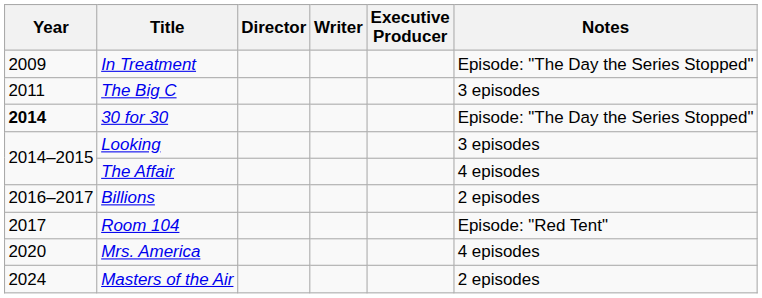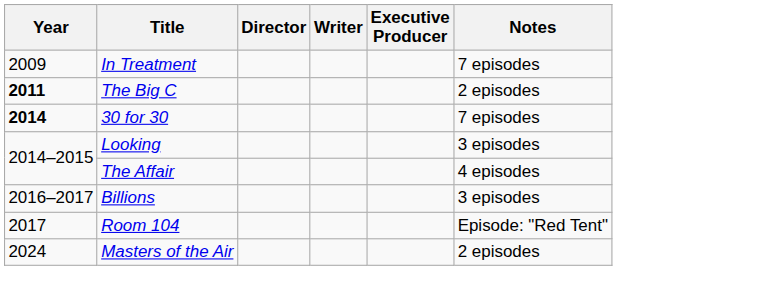In Treatment | Notes: Episode: "The Day the Series Stopped" -> 7 episodes
The Big C | Year: normal -> bold
The Big C | Notes: 3 episodes -> 2 episodes
30 for 30 | Notes: Episode: "The Day the Series Stopped" -> 7 episodes
Billions | Notes: 2 episodes -> 3 episodes
- row: 2020 | Mrs. America | 4 episodes
